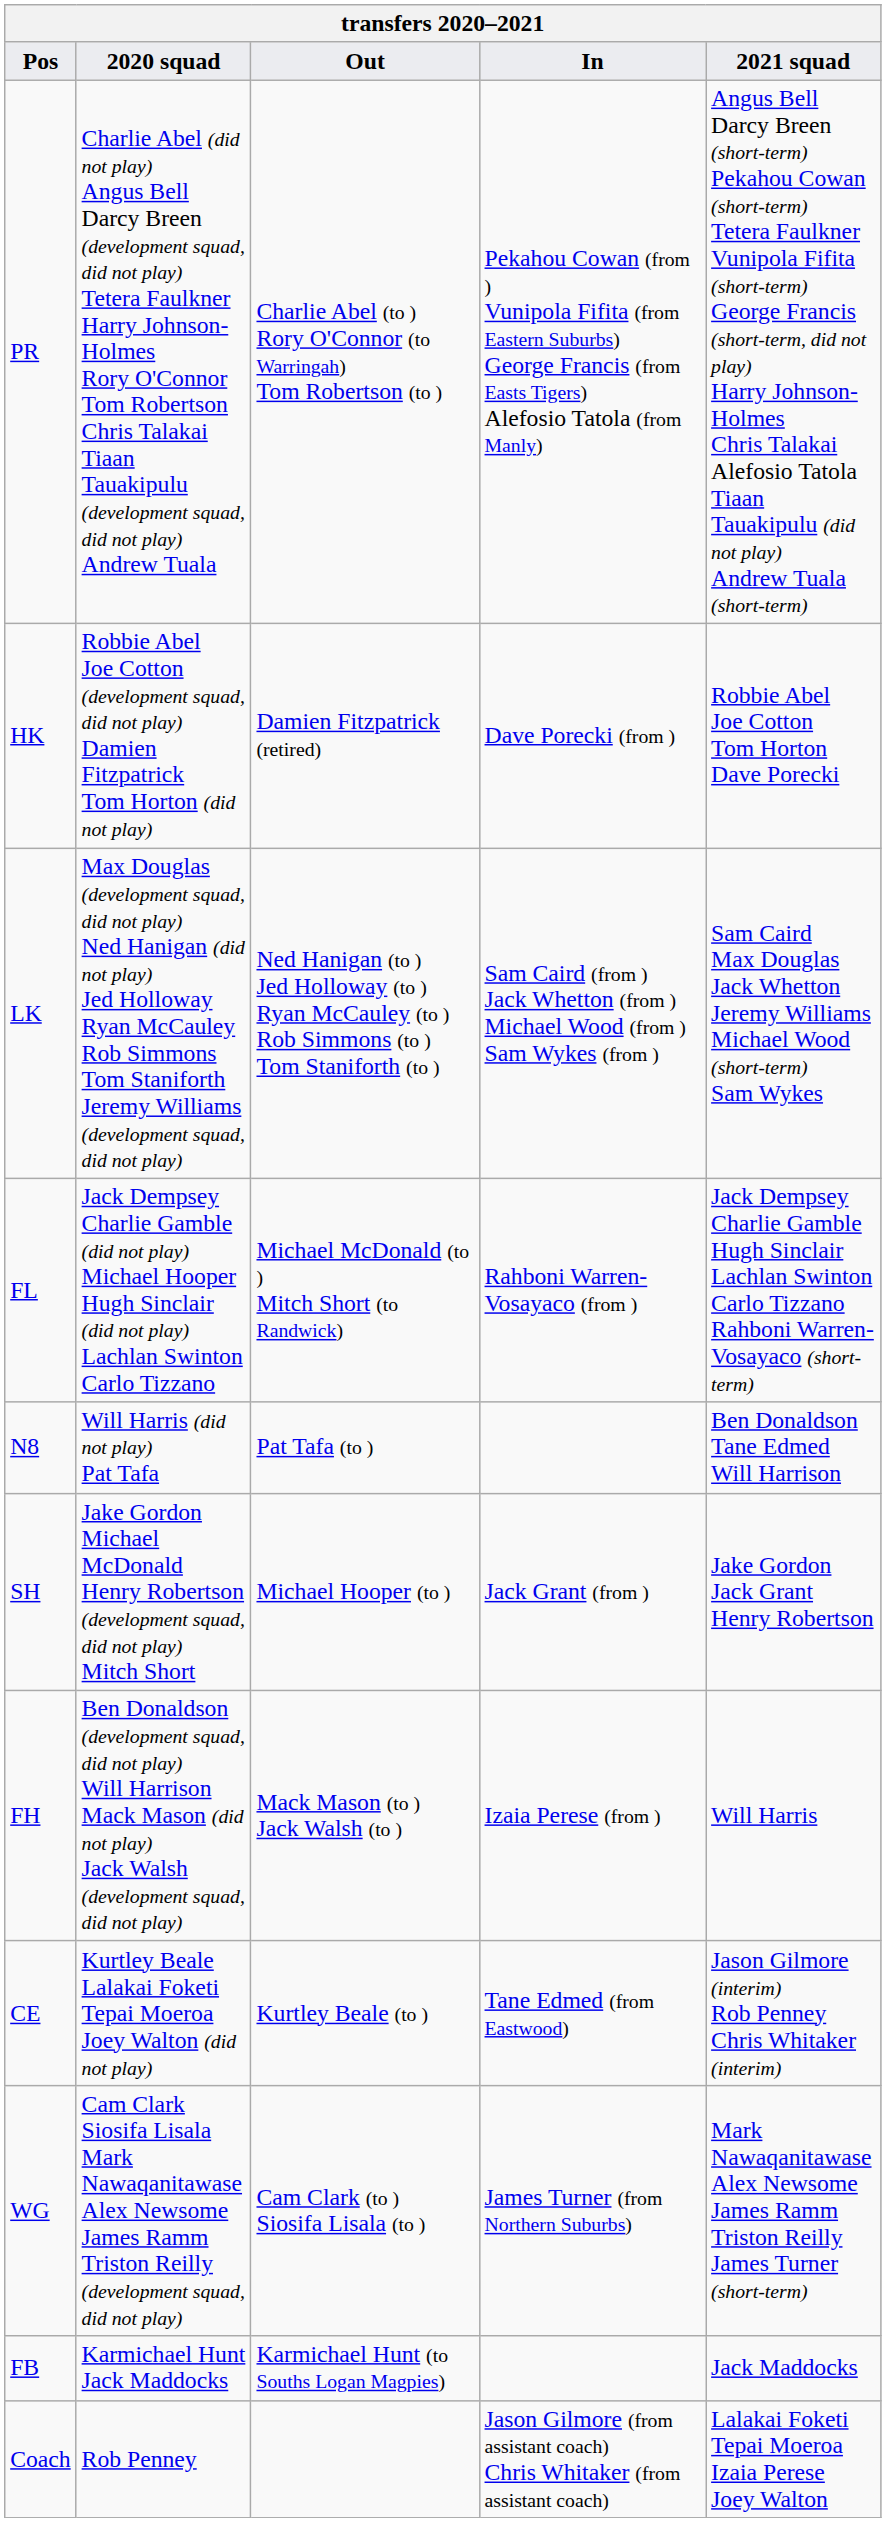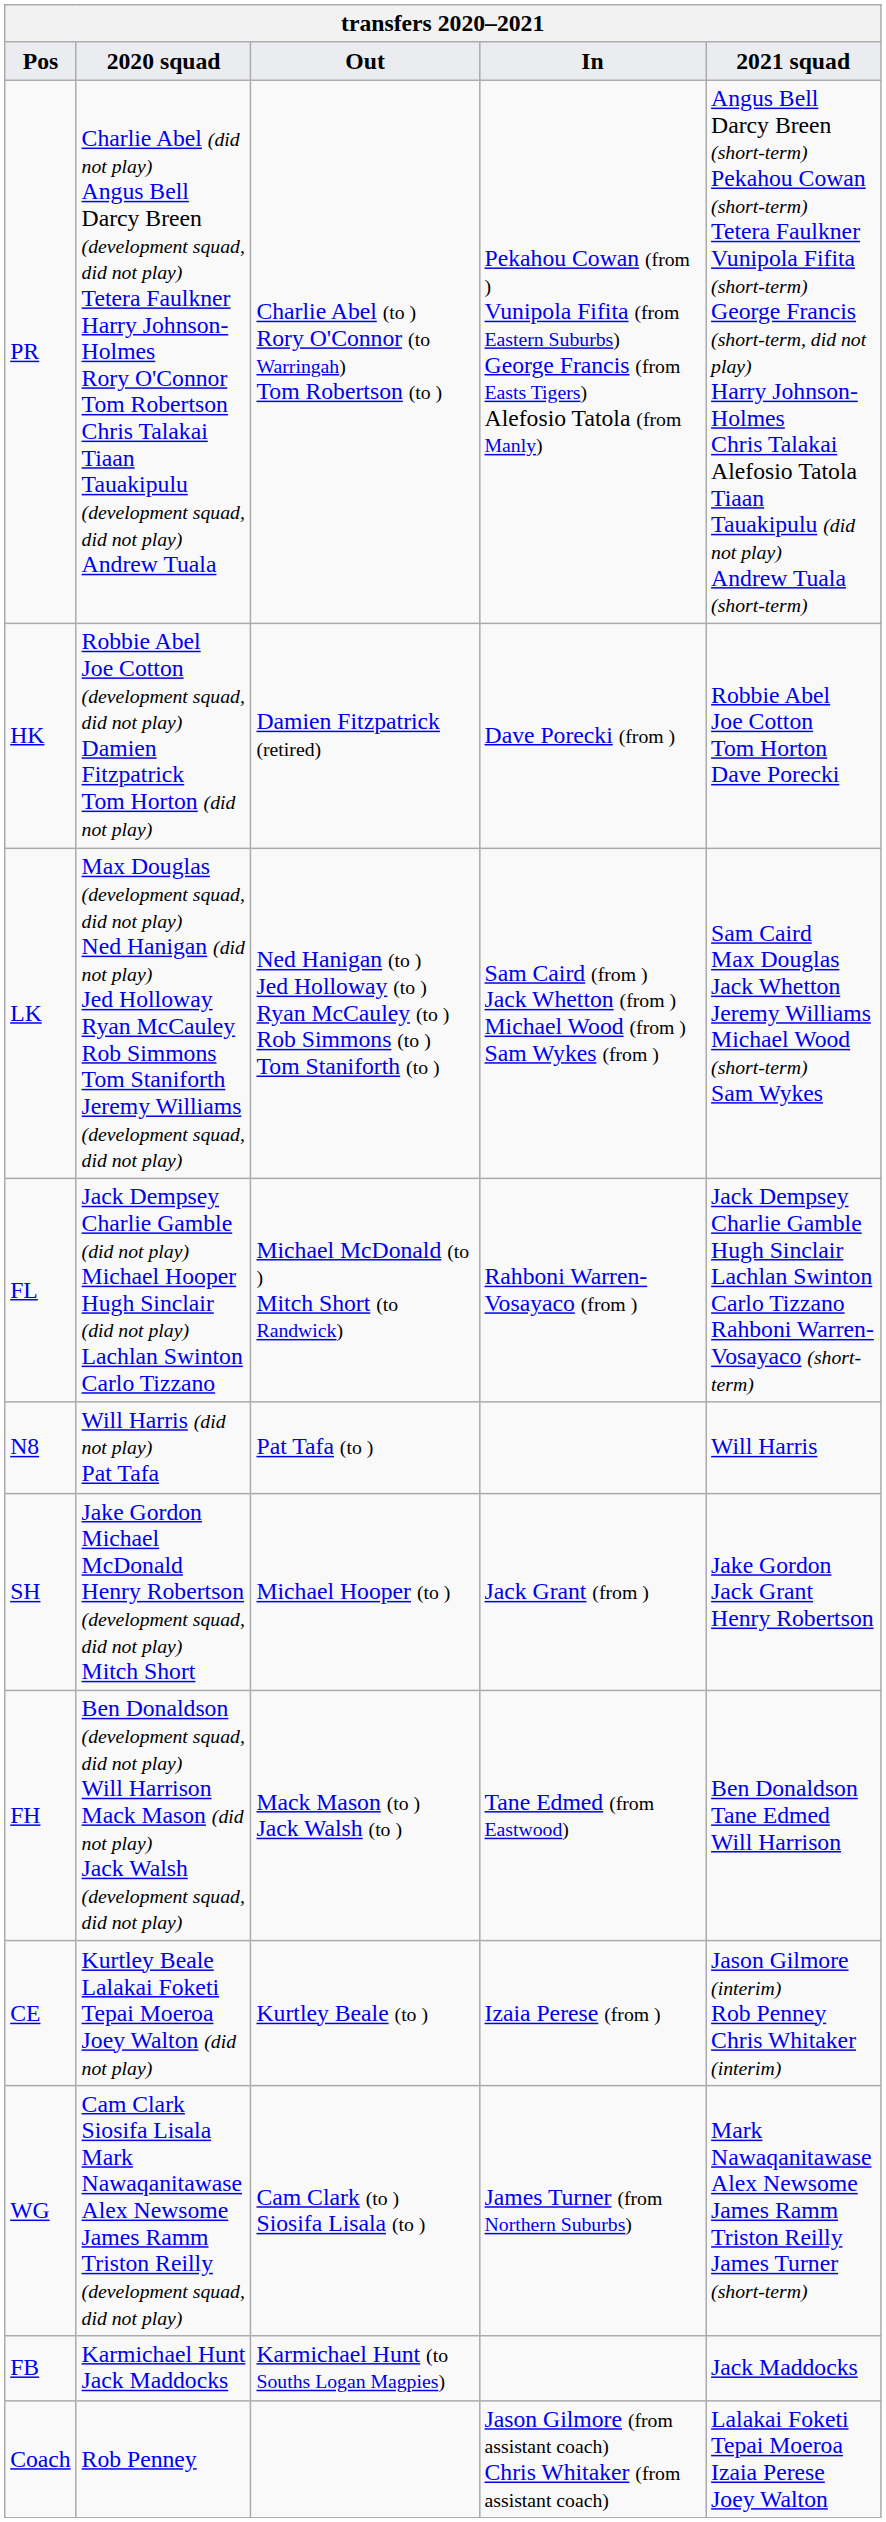N8 | 2021 squad: Ben Donaldson Tane Edmed Will Harrison -> Will Harris
FH | In: Izaia Perese (from ) -> Tane Edmed (from Eastwood)
FH | 2021 squad: Will Harris -> Ben Donaldson Tane Edmed Will Harrison
CE | In: Tane Edmed (from Eastwood) -> Izaia Perese (from )
